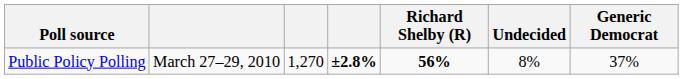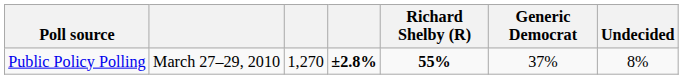columns swapped: Generic Democrat <-> Undecided
Public Policy Polling | Richard Shelby (R): 56% -> 55%
